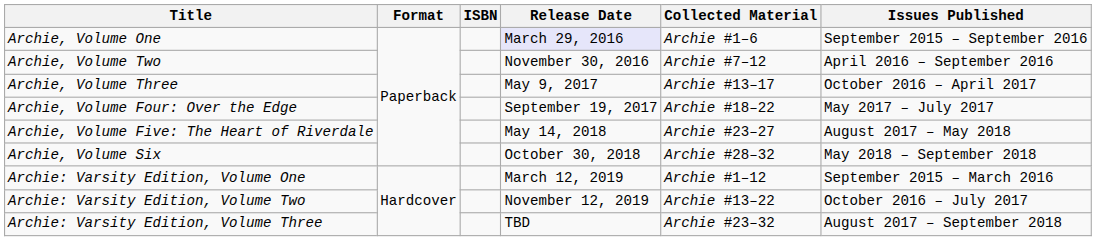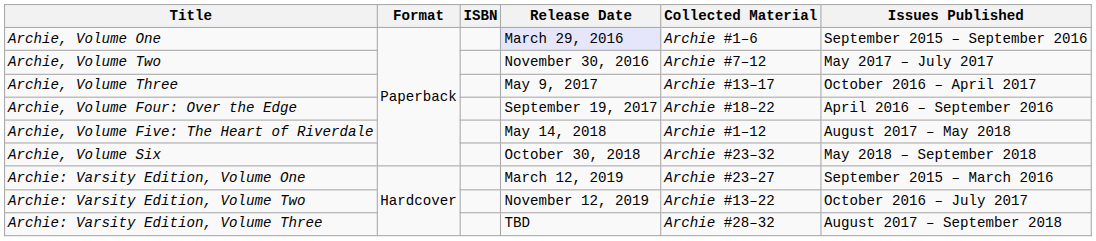Archie, Volume Two | Issues Published: April 2016 – September 2016 -> May 2017 – July 2017
Archie, Volume Four: Over the Edge | Issues Published: May 2017 – July 2017 -> April 2016 – September 2016
Archie, Volume Five: The Heart of Riverdale | Collected Material: Archie #23–27 -> Archie #1–12
Archie, Volume Six | Collected Material: Archie #28–32 -> Archie #23–32
Archie: Varsity Edition, Volume One | Collected Material: Archie #1–12 -> Archie #23–27
Archie: Varsity Edition, Volume Three | Collected Material: Archie #23–32 -> Archie #28–32
